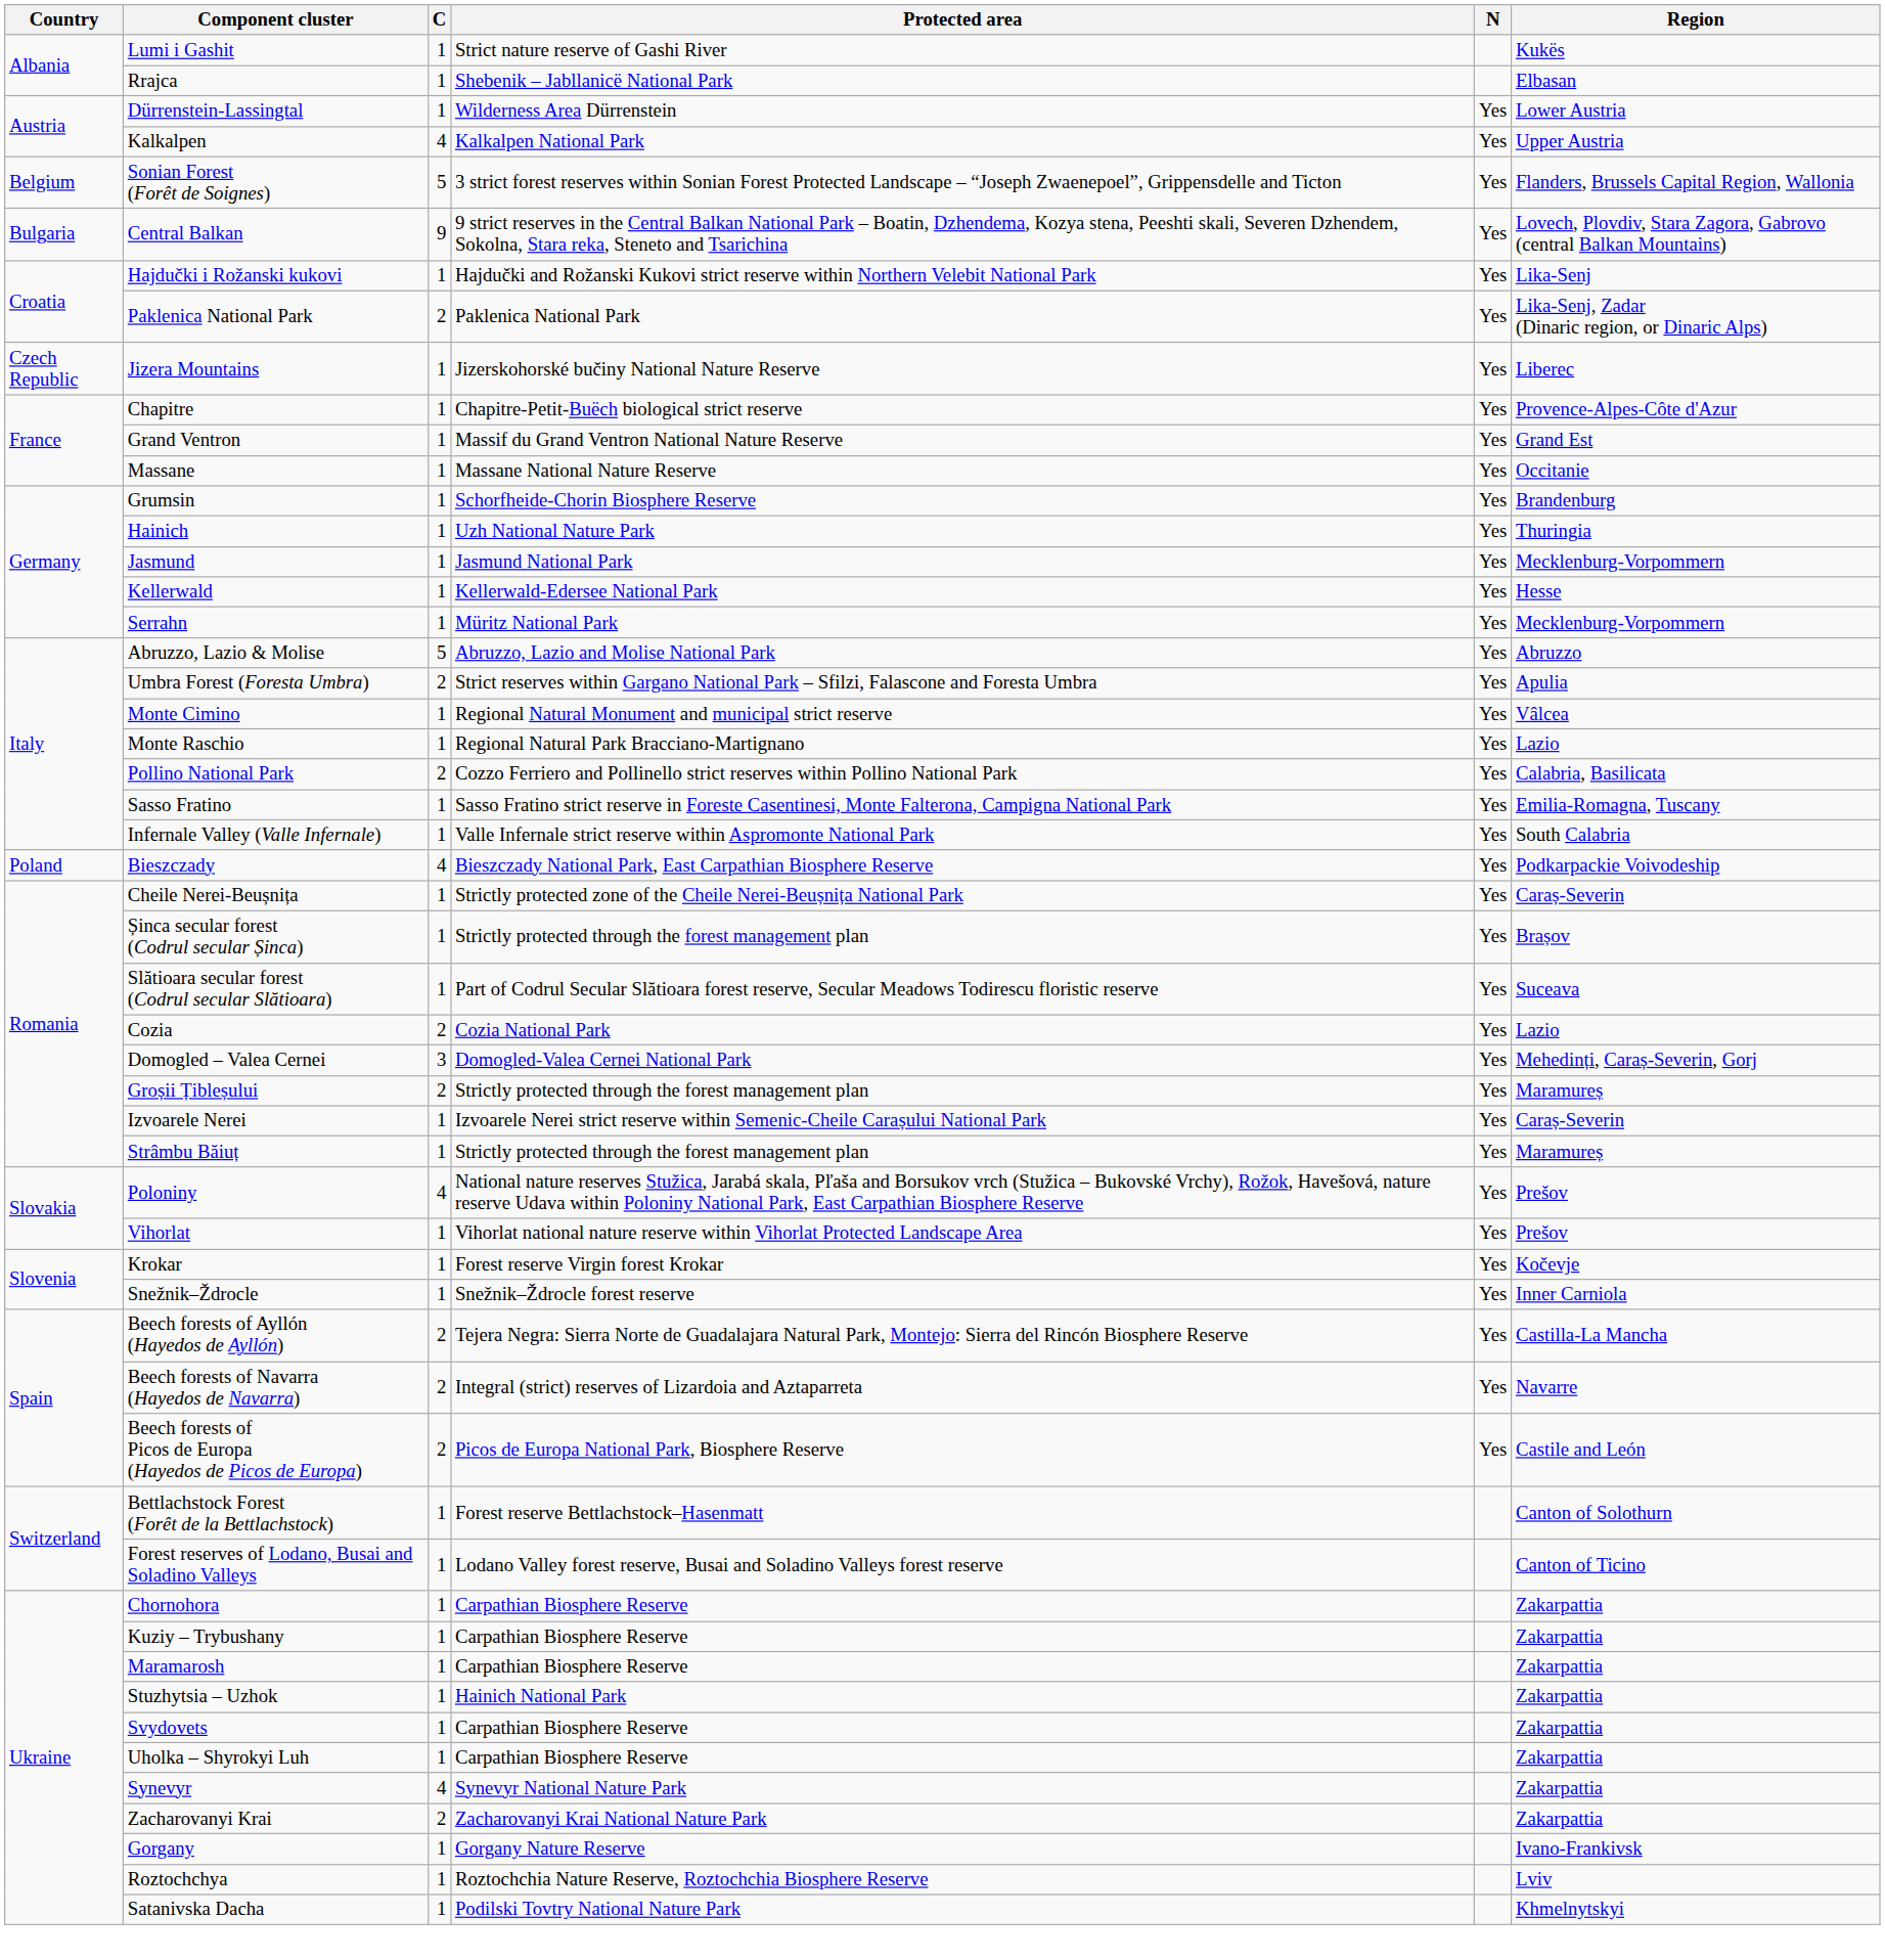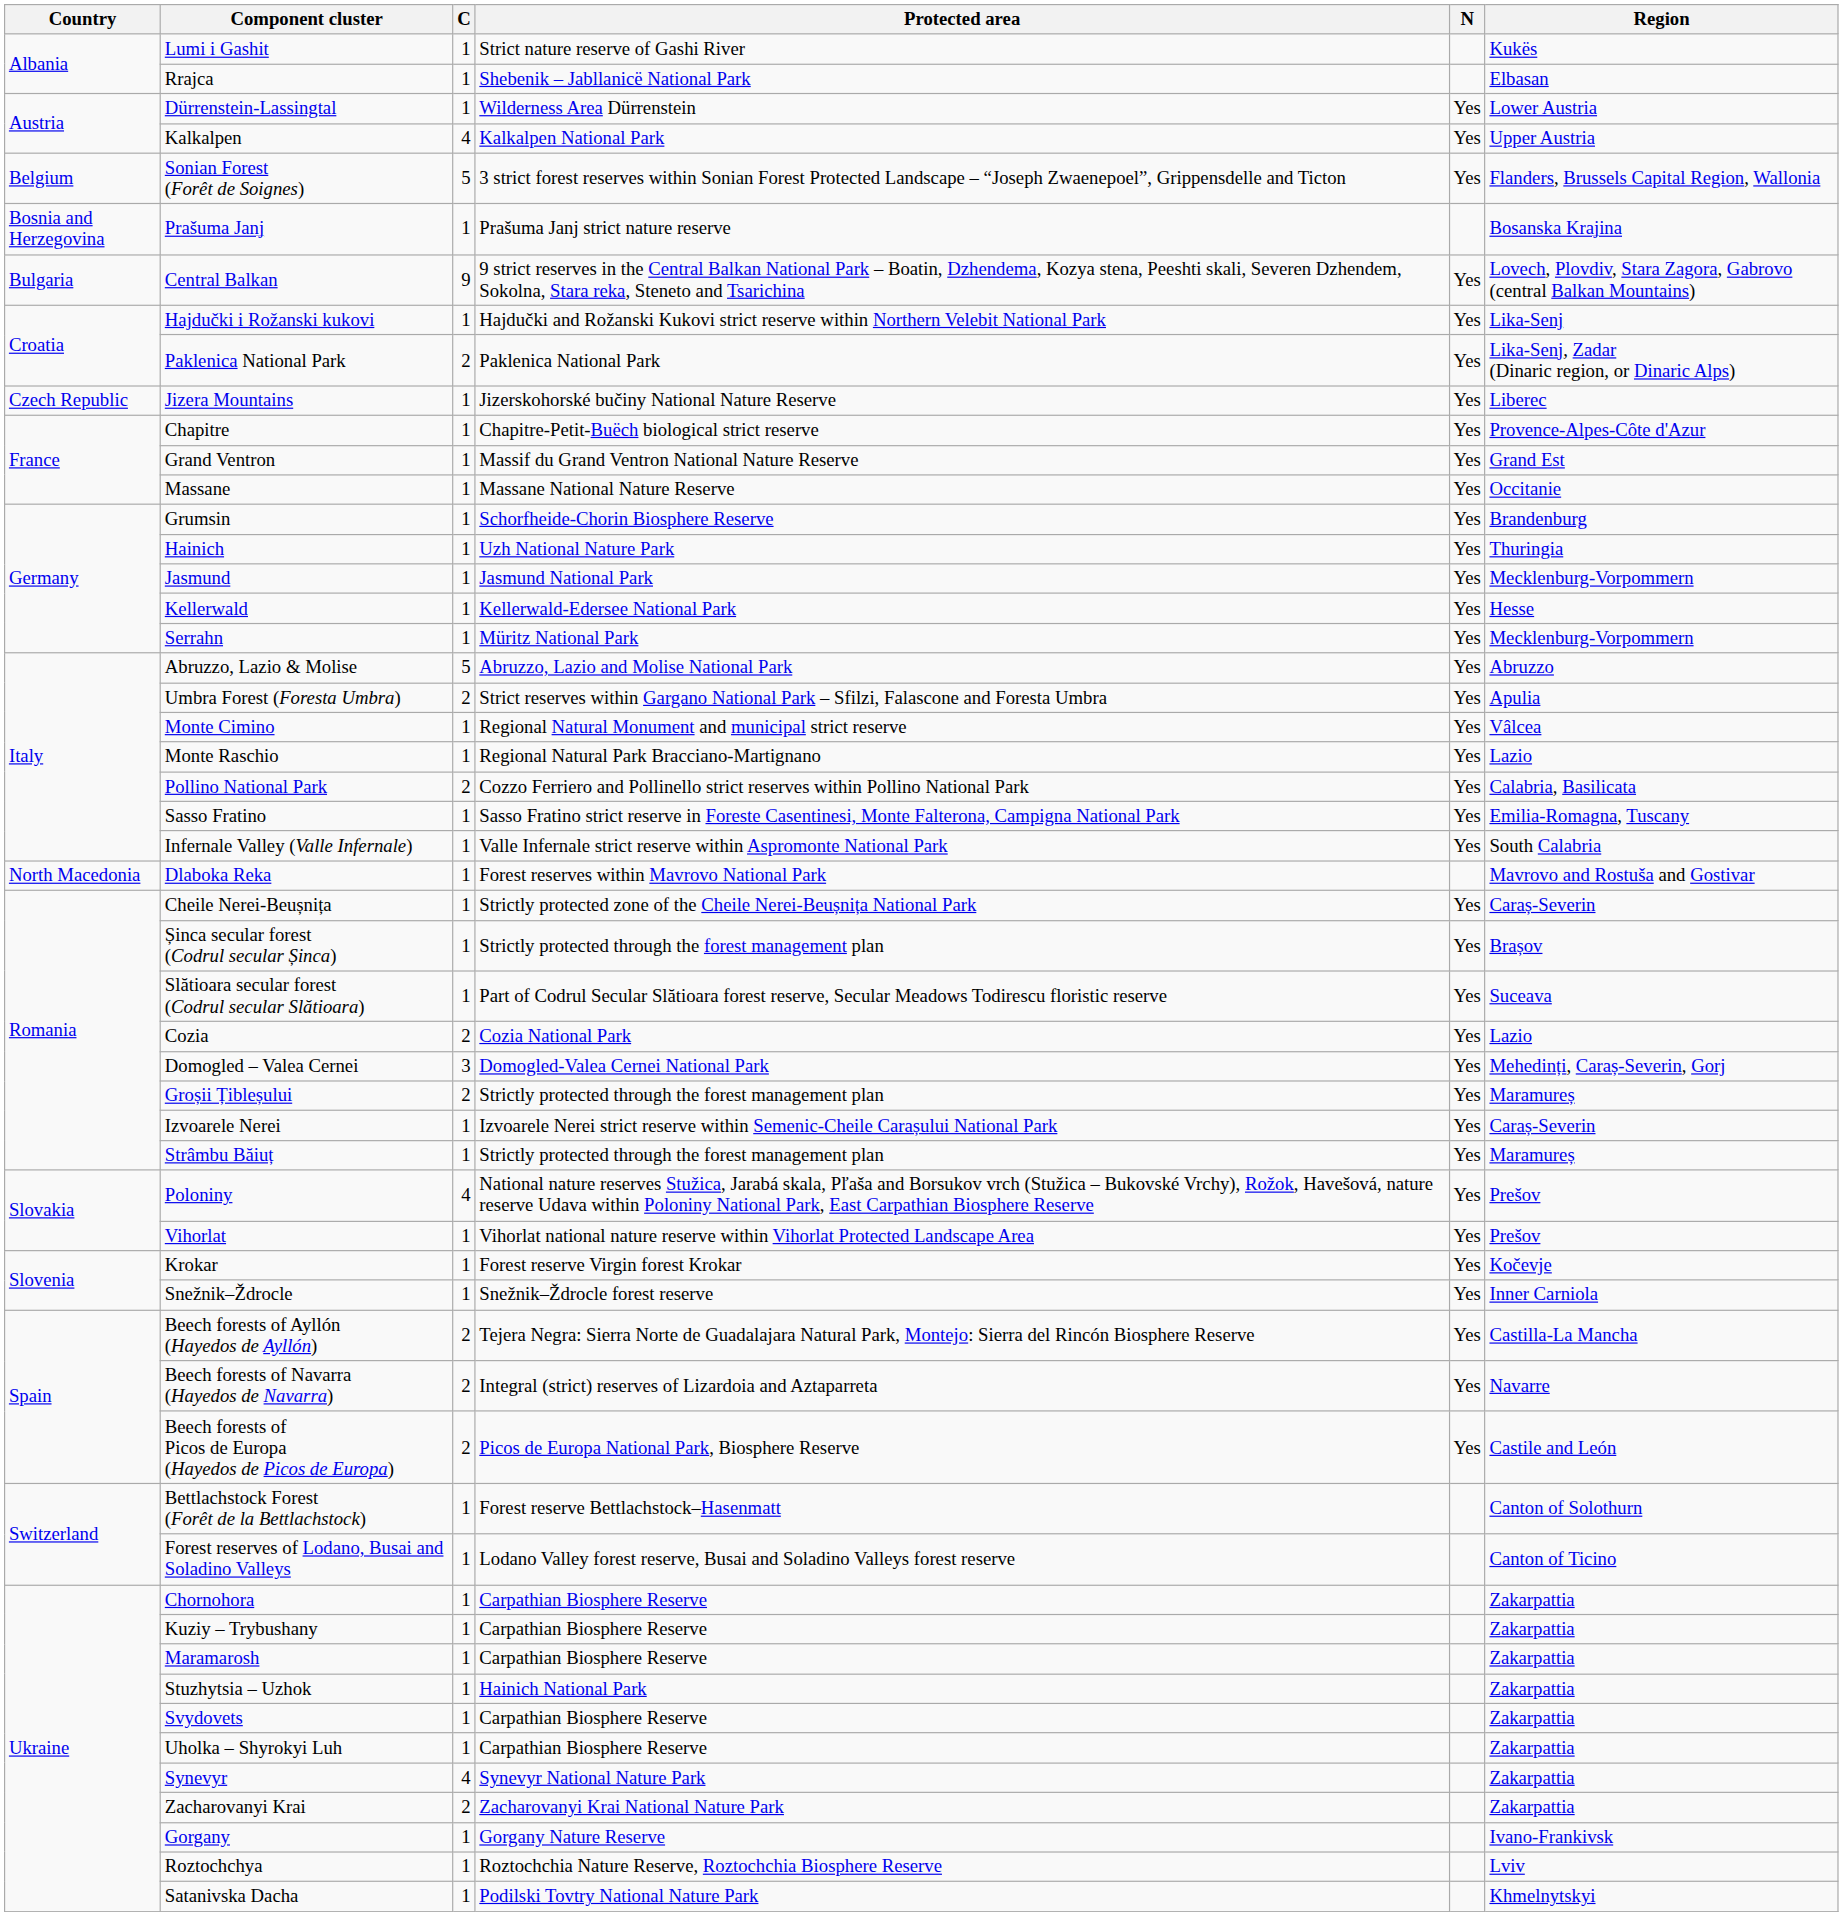+ row: Bosnia and Herzegovina | Prašuma Janj | 1 | Prašuma Janj strict nature reserve | Bosanska Krajina
+ row: North Macedonia | Dlaboka Reka | 1 | Forest reserves within Mavrovo National Park | Mavrovo and Rostuša and Gostivar
- row: Poland | Bieszczady | 4 | Bieszczady National Park, East Carpathian Biosphere Reserve | Yes | Podkarpackie Voivodeship
